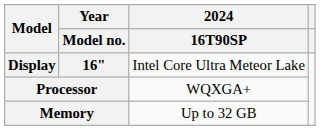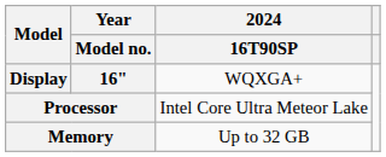Display | 2024 / 16T90SP: Intel Core Ultra Meteor Lake -> WQXGA+
Processor | 2024 / 16T90SP: WQXGA+ -> Intel Core Ultra Meteor Lake
